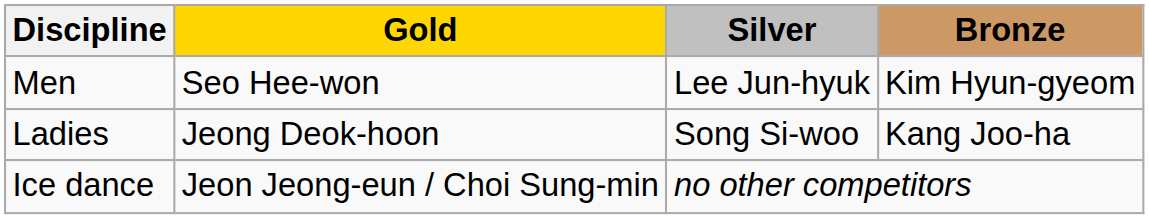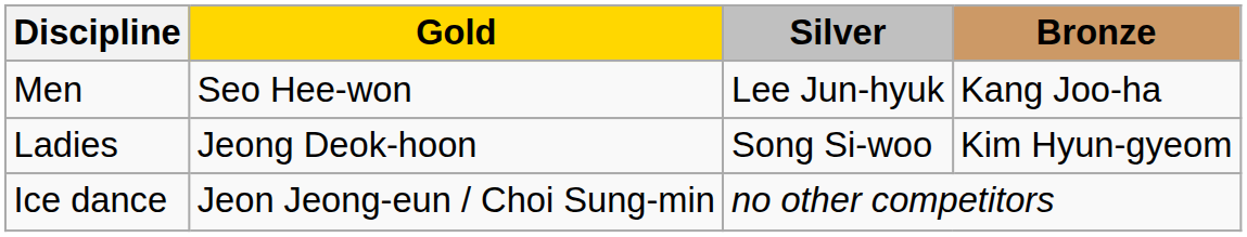Men | Bronze: Kim Hyun-gyeom -> Kang Joo-ha
Ladies | Bronze: Kang Joo-ha -> Kim Hyun-gyeom
